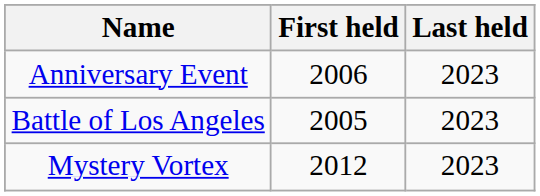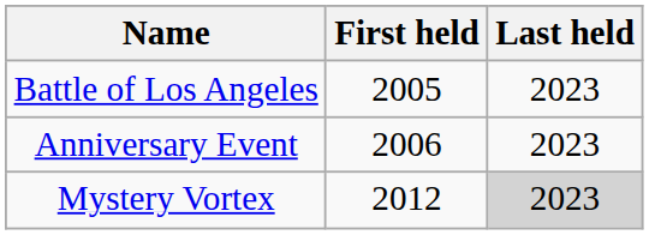rows swapped: Anniversary Event <-> Battle of Los Angeles
Mystery Vortex | Last held: no background -> lightgrey background
